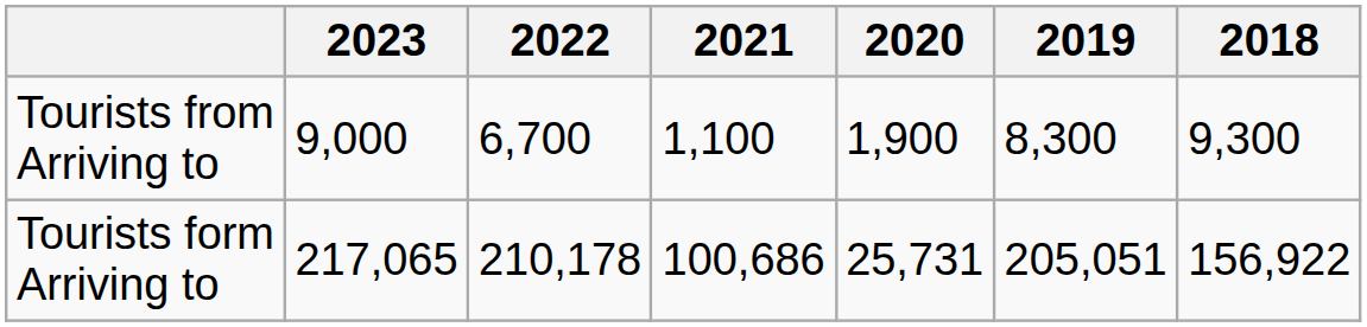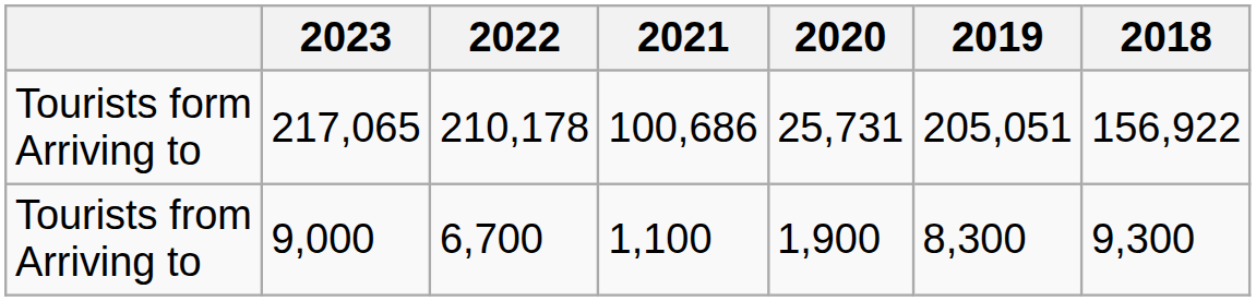rows swapped: Tourists form Arriving to <-> Tourists from Arriving to
